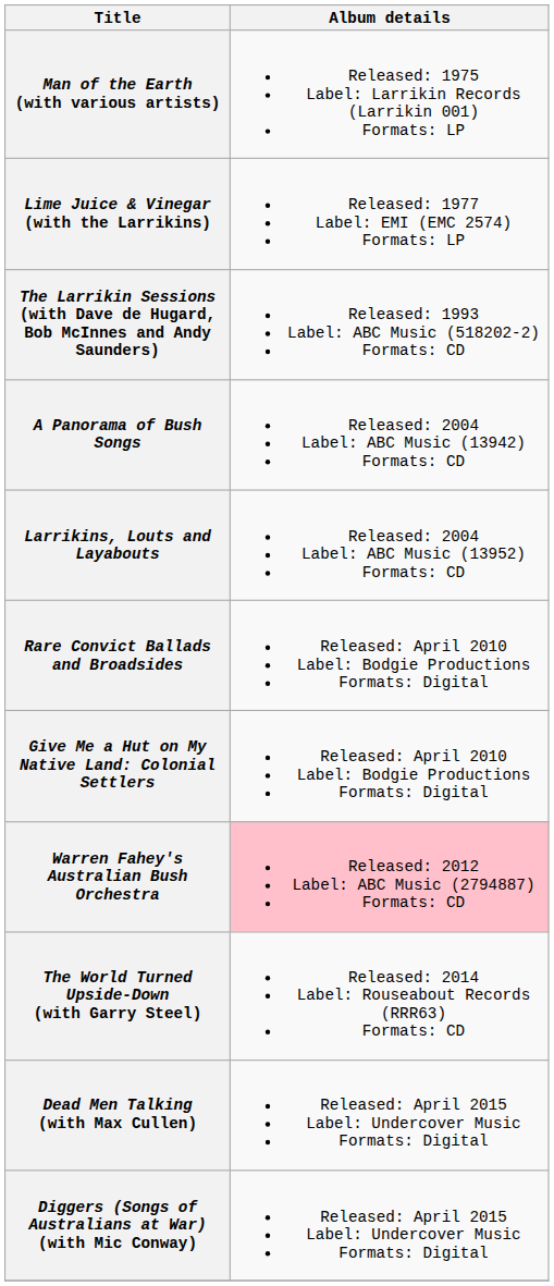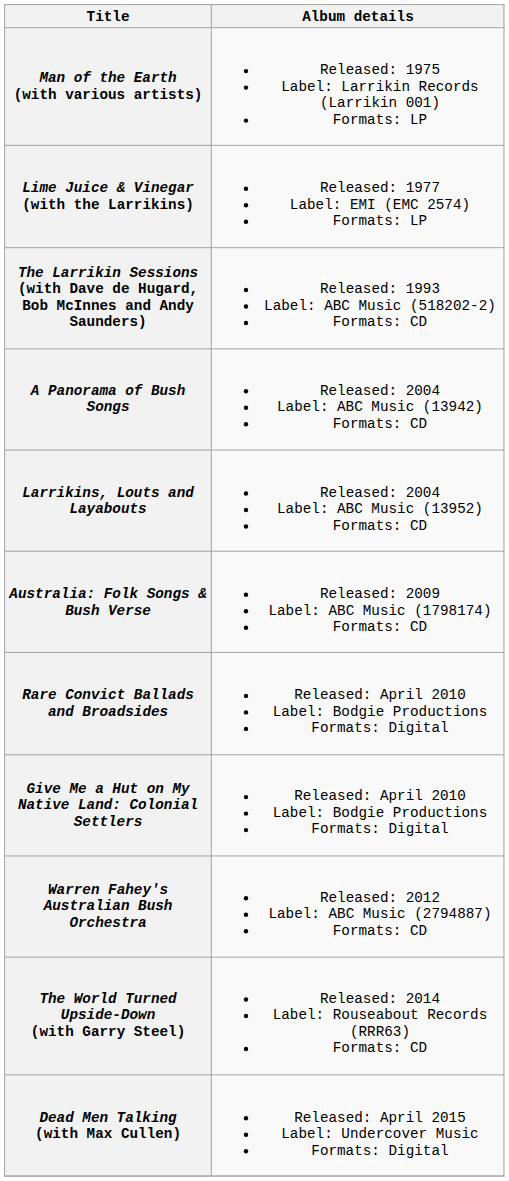+ row: Australia: Folk Songs & Bush Verse | Released: 2009 Label: ABC Music (1798174) Formats: CD
Warren Fahey's Australian Bush Orchestra | Album details: pink background -> no background
- row: Diggers (Songs of Australians at War) (with Mic Conway) | Released: April 2015 Label: Undercover Music Formats: Digital
